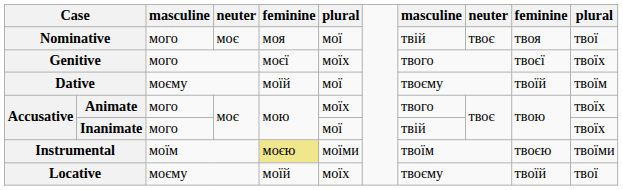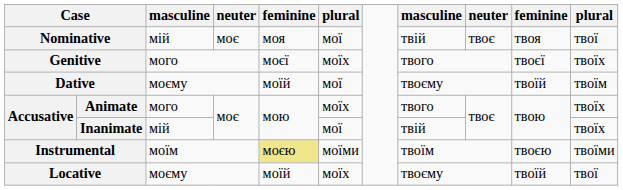Nominative | column 3: мого -> мій
Inanimate | column 3: мого -> мій
